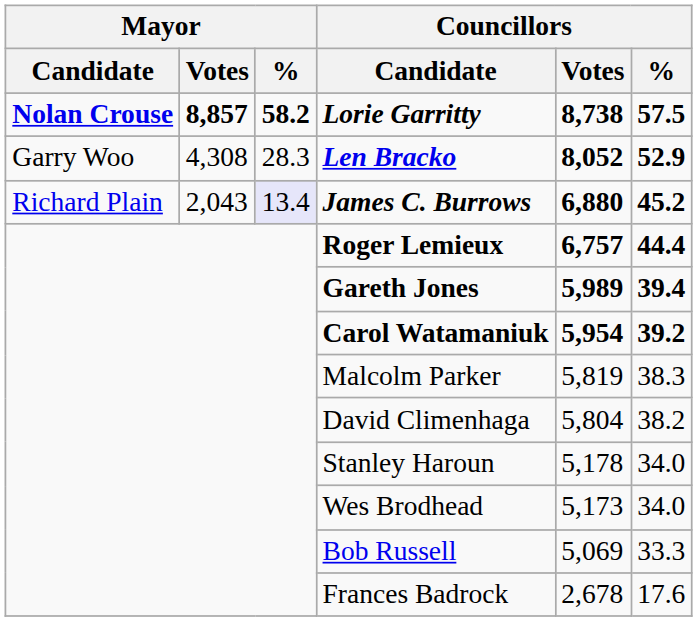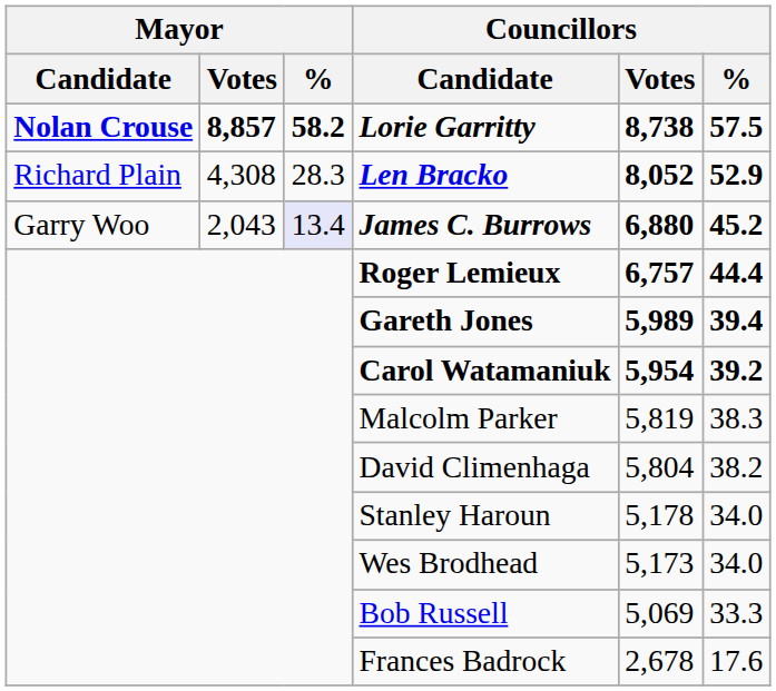Len Bracko | Mayor / Candidate: Garry Woo -> Richard Plain
James C. Burrows | Mayor / Candidate: Richard Plain -> Garry Woo
